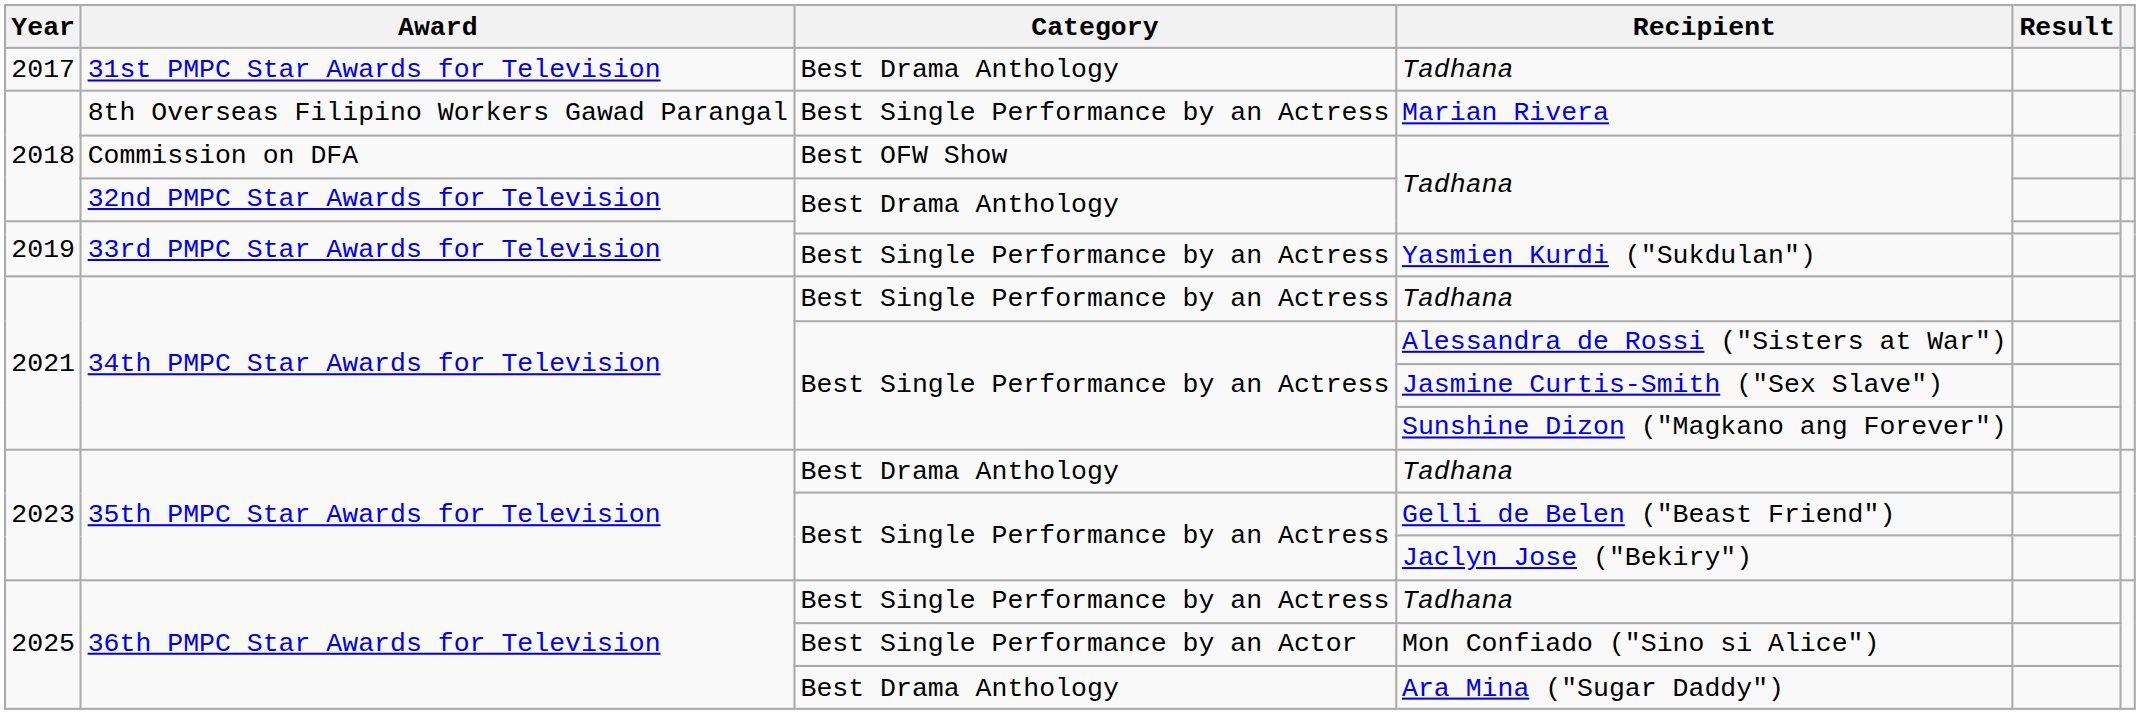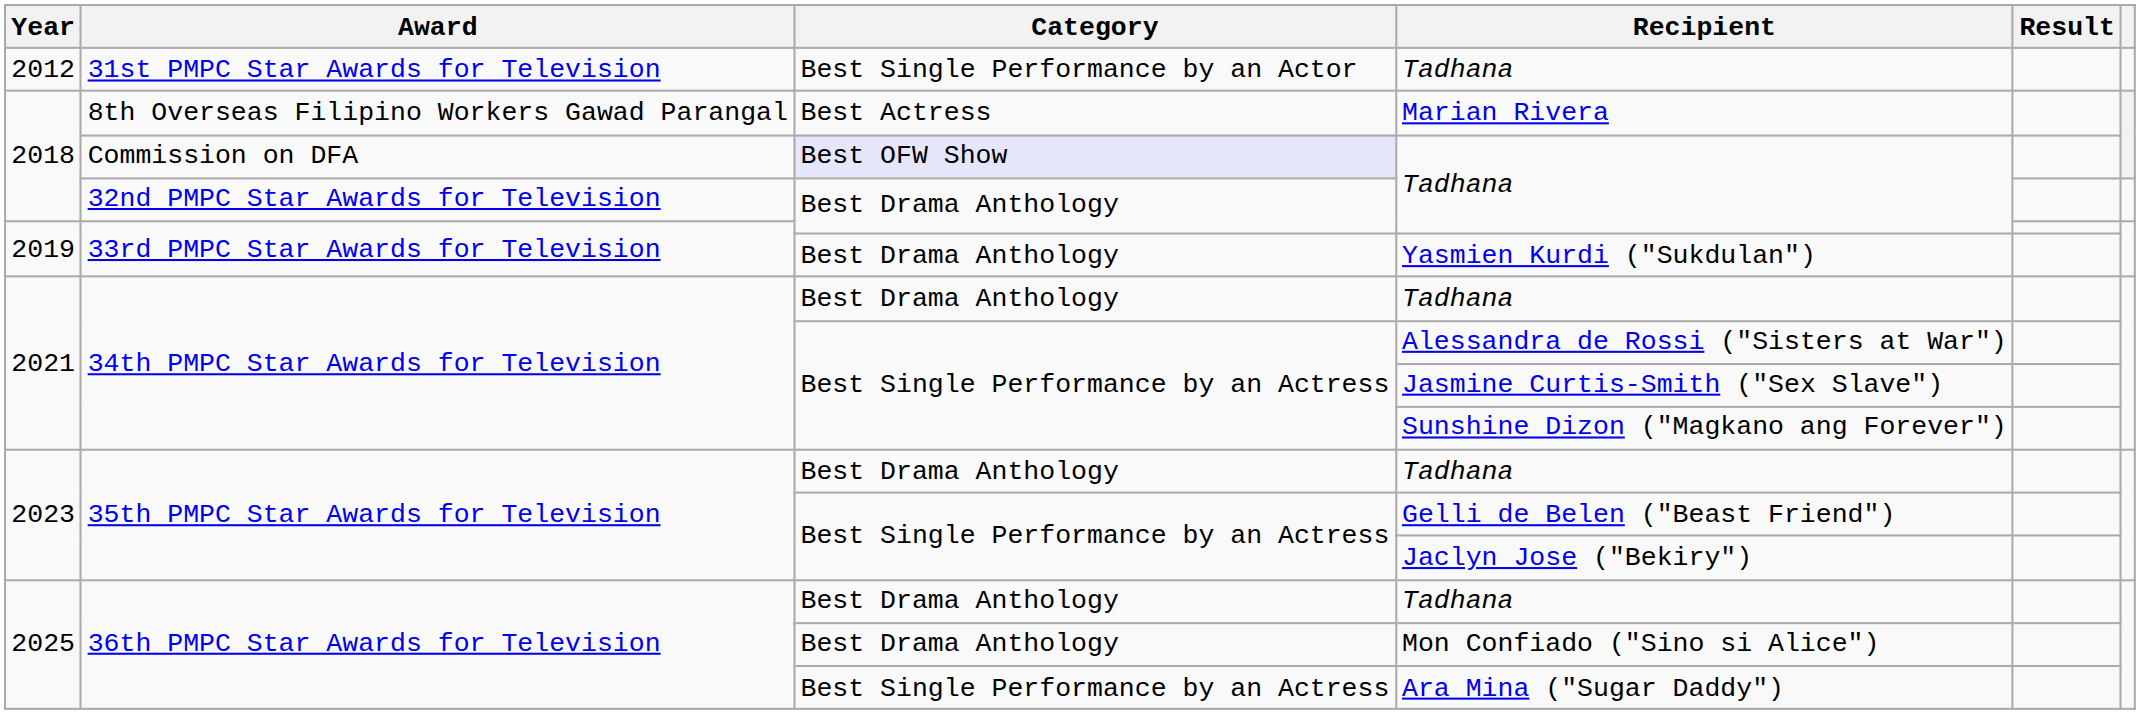31st PMPC Star Awards for Television / Tadhana | Year: 2017 -> 2012
31st PMPC Star Awards for Television / Tadhana | Category: Best Drama Anthology -> Best Single Performance by an Actor
Marian Rivera | Category: Best Single Performance by an Actress -> Best Actress
Commission on DFA / Tadhana | Category: no background -> lavender background
Yasmien Kurdi ("Sukdulan") | Category: Best Single Performance by an Actress -> Best Drama Anthology
34th PMPC Star Awards for Television / Tadhana | Category: Best Single Performance by an Actress -> Best Drama Anthology
36th PMPC Star Awards for Television / Tadhana | Category: Best Single Performance by an Actress -> Best Drama Anthology
Mon Confiado ("Sino si Alice") | Category: Best Single Performance by an Actor -> Best Drama Anthology
Ara Mina ("Sugar Daddy") | Category: Best Drama Anthology -> Best Single Performance by an Actress
